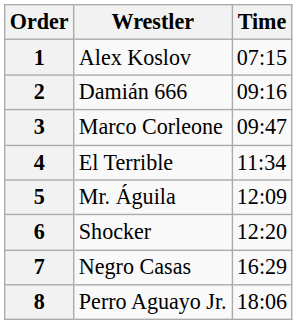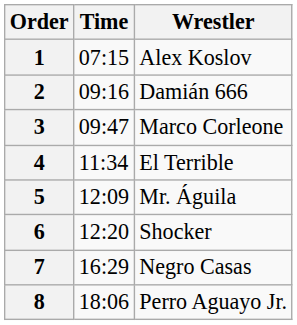columns swapped: Wrestler <-> Time
